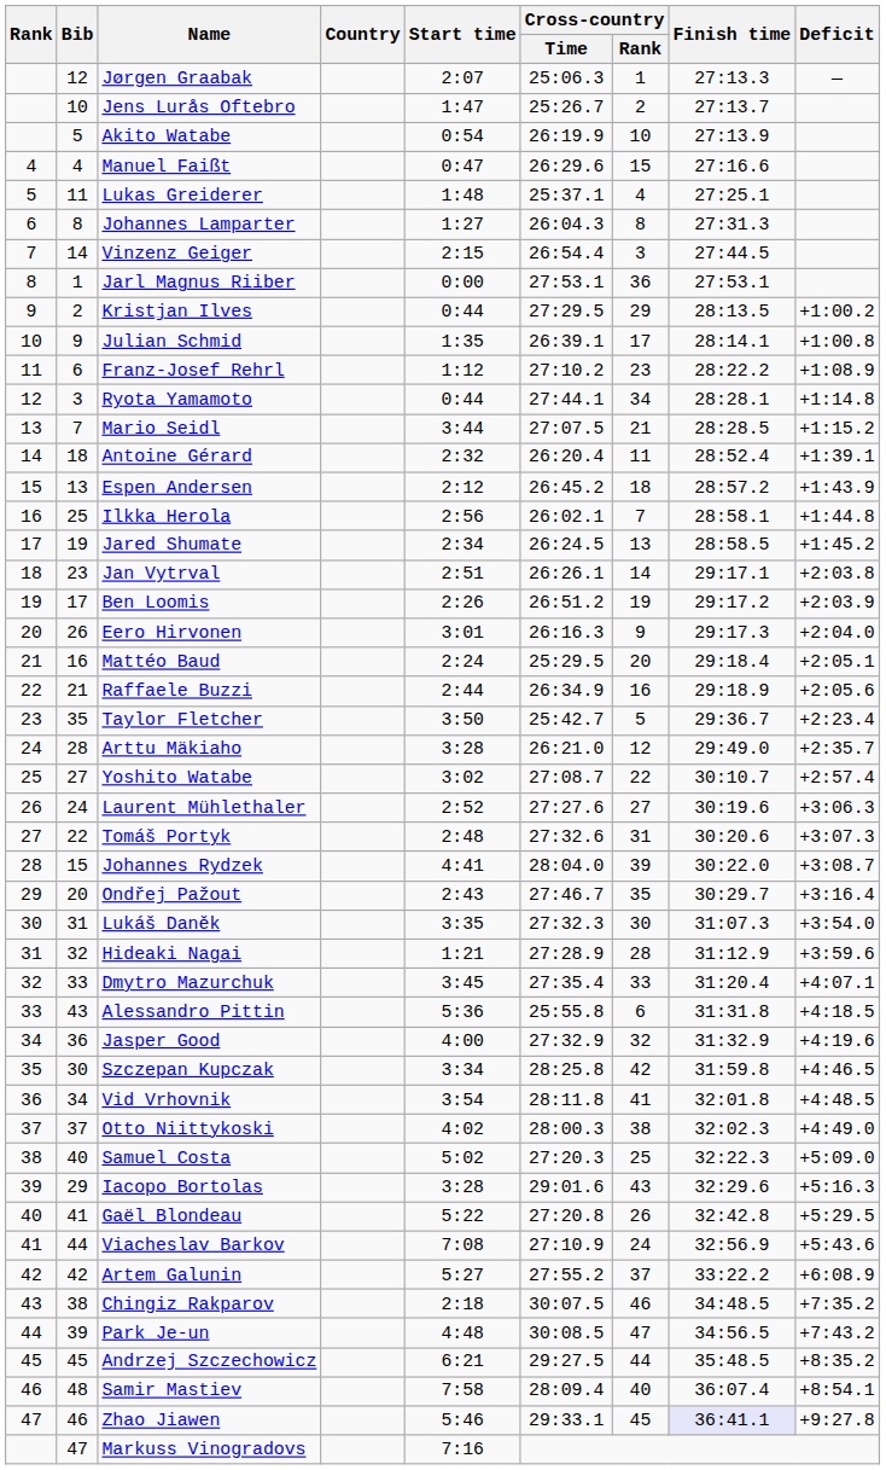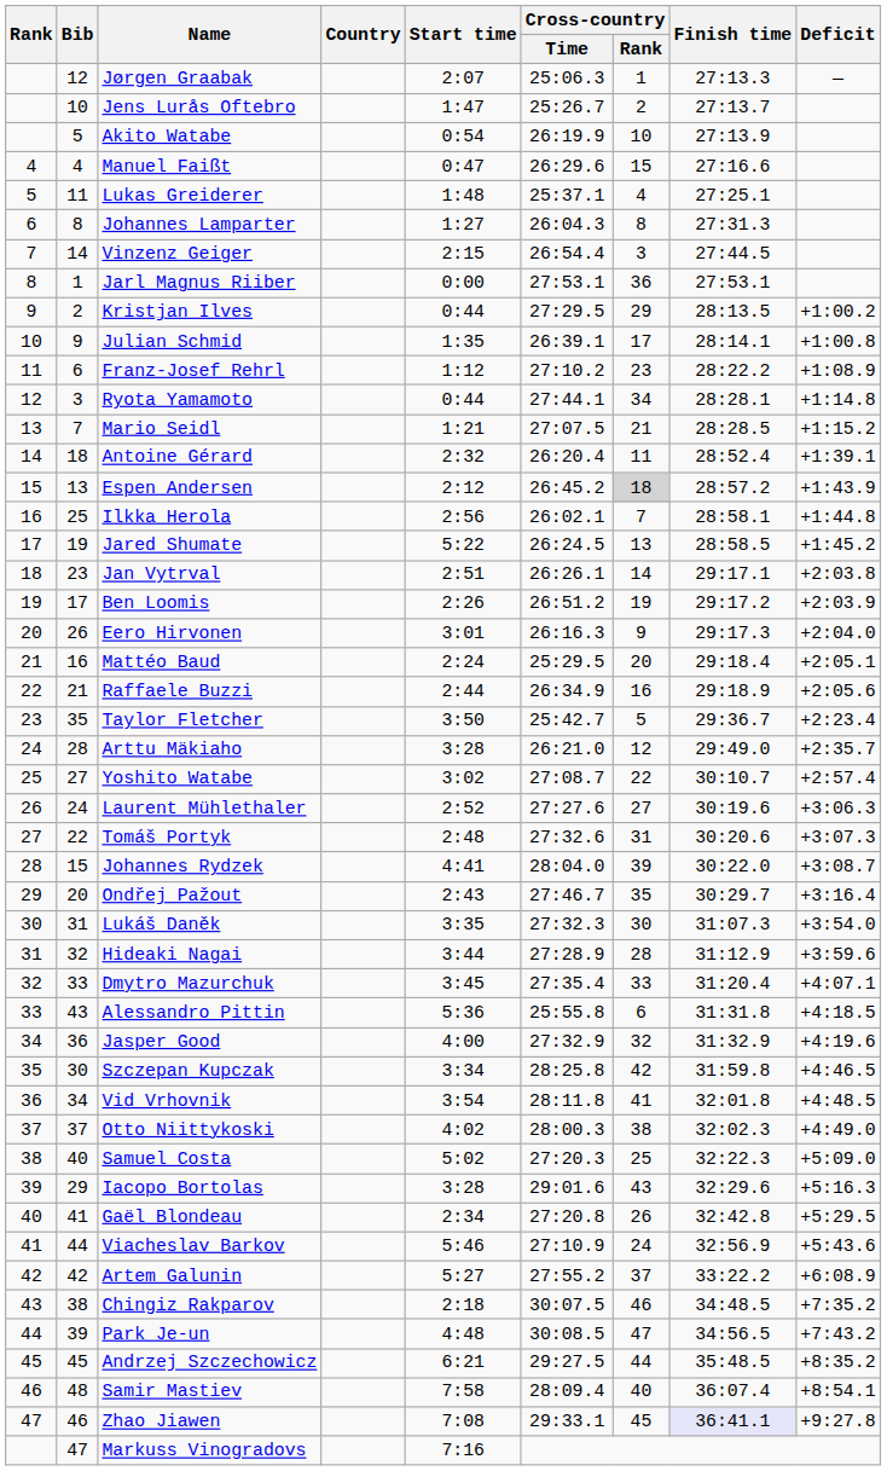Mario Seidl | Start time: 3:44 -> 1:21
Espen Andersen | Cross-country / Rank: no background -> lightgrey background
Jared Shumate | Start time: 2:34 -> 5:22
Hideaki Nagai | Start time: 1:21 -> 3:44
Gaël Blondeau | Start time: 5:22 -> 2:34
Viacheslav Barkov | Start time: 7:08 -> 5:46
Zhao Jiawen | Start time: 5:46 -> 7:08
